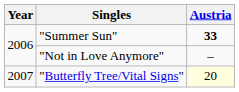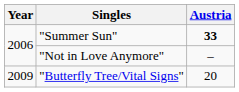"Butterfly Tree/Vital Signs" | Year: 2007 -> 2009
"Butterfly Tree/Vital Signs" | Austria: lightyellow background -> no background
